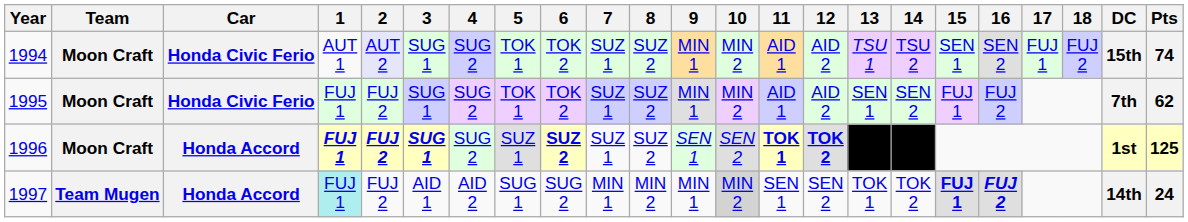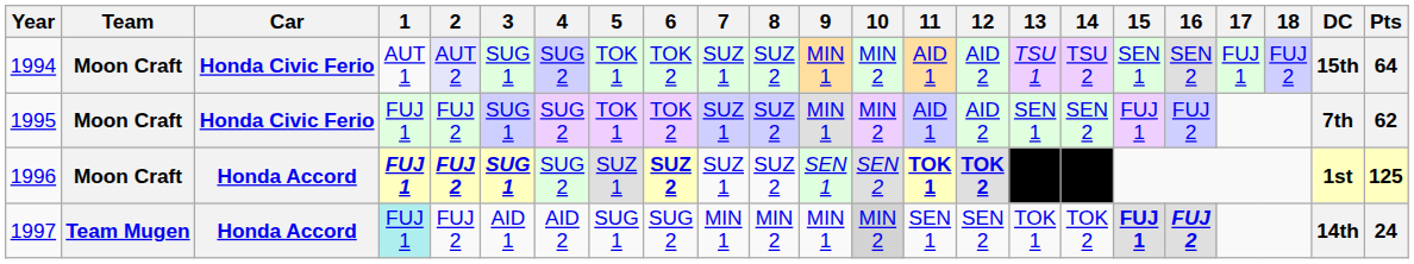1994 | Pts: 74 -> 64
